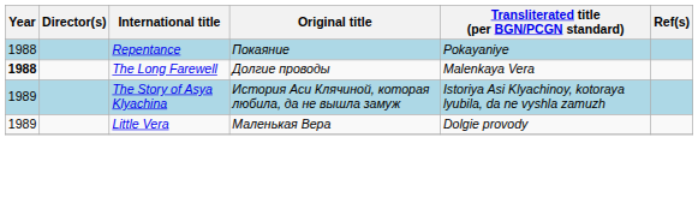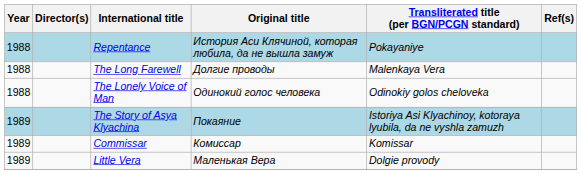Repentance | Original title: Покаяние -> История Аси Клячиной, которая любила, да не вышла замуж
The Long Farewell | Year: bold -> normal
+ row: 1988 | The Lonely Voice of Man | Одинокий голос человека | Odinokiy golos cheloveka
The Story of Asya Klyachina | Original title: История Аси Клячиной, которая любила, да не вышла замуж -> Покаяние
+ row: 1989 | Commissar | Комиссар | Komissar
